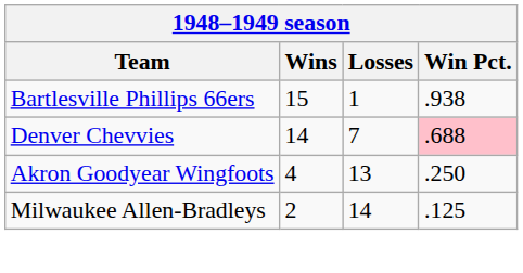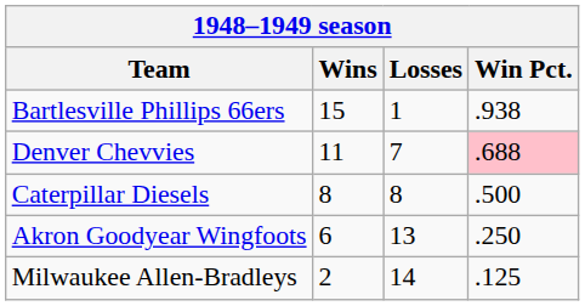Denver Chevvies | Wins: 14 -> 11
+ row: Caterpillar Diesels | 8 | 8 | .500
Akron Goodyear Wingfoots | Wins: 4 -> 6
